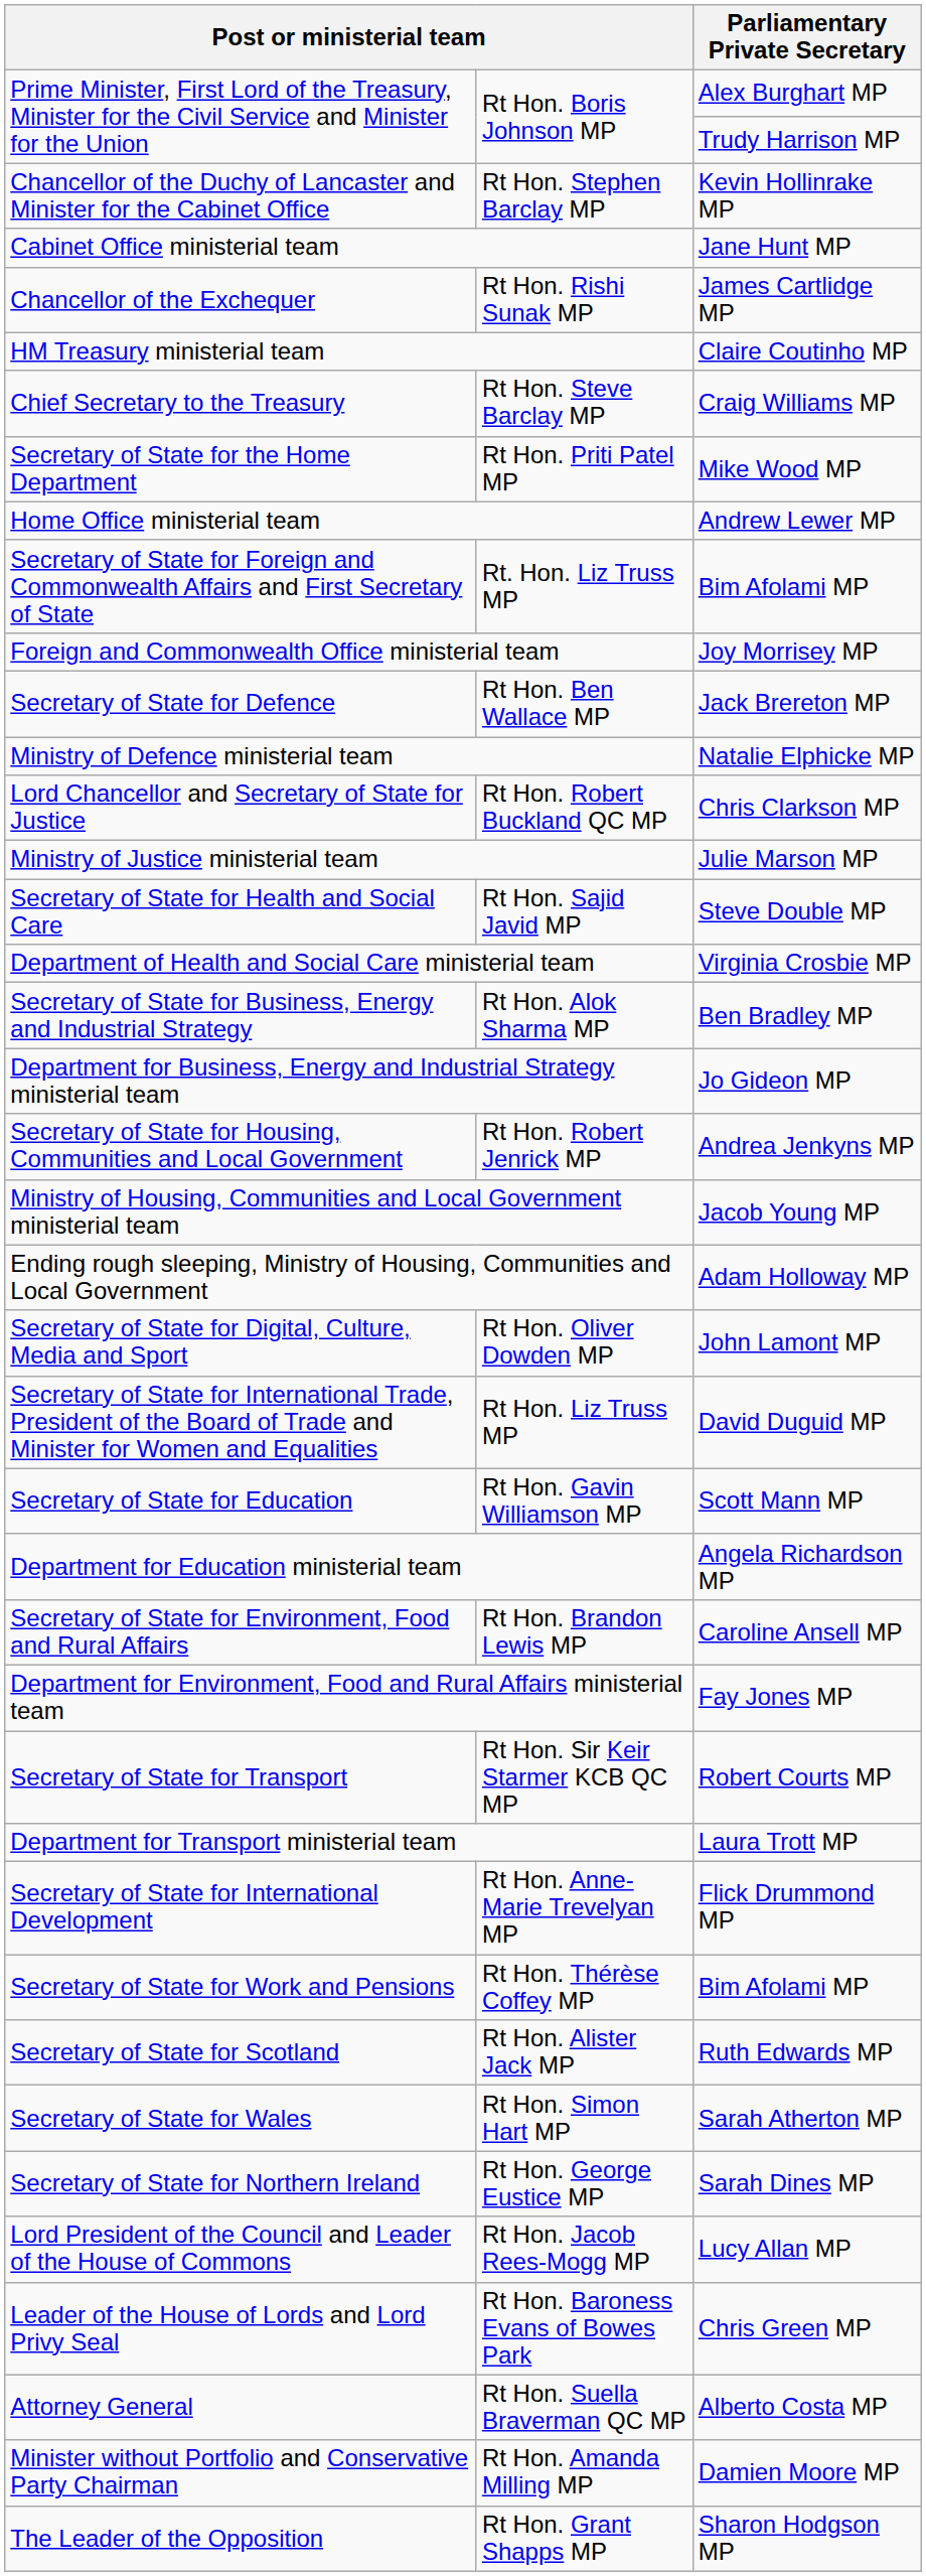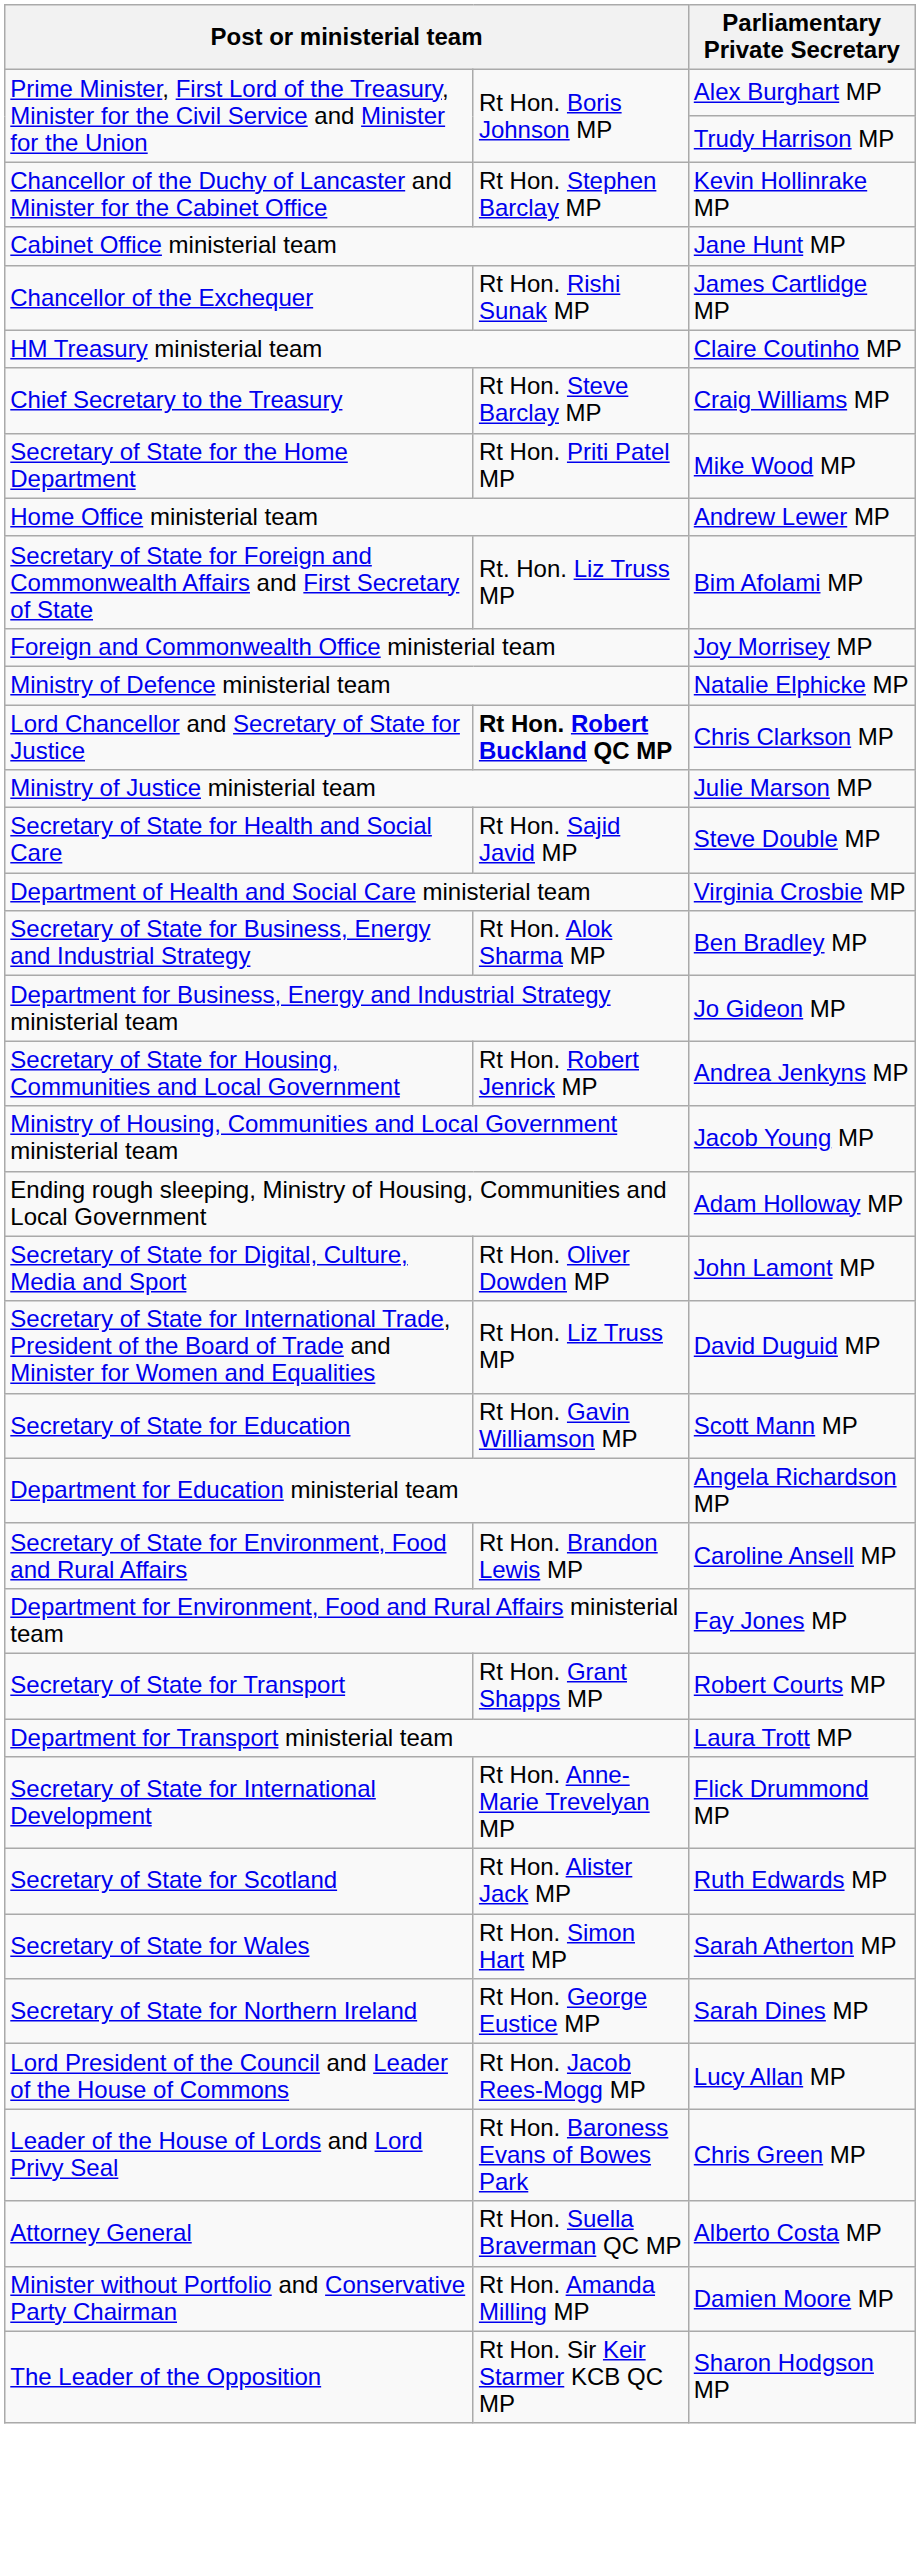- row: Secretary of State for Defence | Rt Hon. Ben Wallace MP | Jack Brereton MP
Lord Chancellor and Secretary of State for Justice | column 2: normal -> bold
Secretary of State for Transport | column 2: Rt Hon. Sir Keir Starmer KCB QC MP -> Rt Hon. Grant Shapps MP
- row: Secretary of State for Work and Pensions | Rt Hon. Thérèse Coffey MP | Bim Afolami MP
The Leader of the Opposition | column 2: Rt Hon. Grant Shapps MP -> Rt Hon. Sir Keir Starmer KCB QC MP
